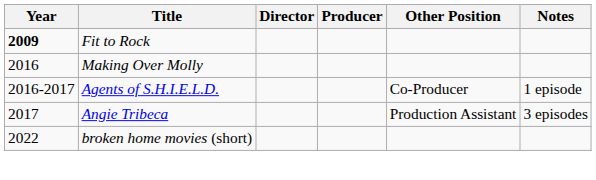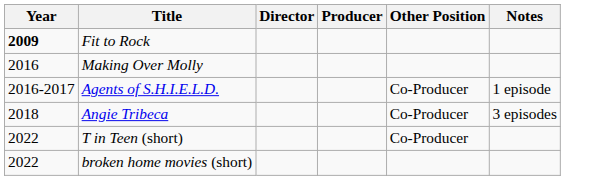Angie Tribeca | Year: 2017 -> 2018
Angie Tribeca | Other Position: Production Assistant -> Co-Producer
+ row: 2022 | T in Teen (short) | Co-Producer
